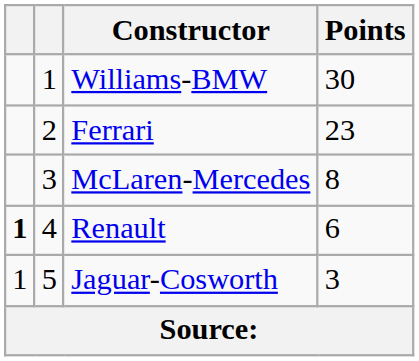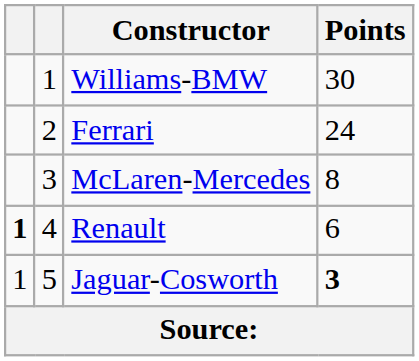Ferrari | Points: 23 -> 24
Jaguar-Cosworth | Points: normal -> bold
